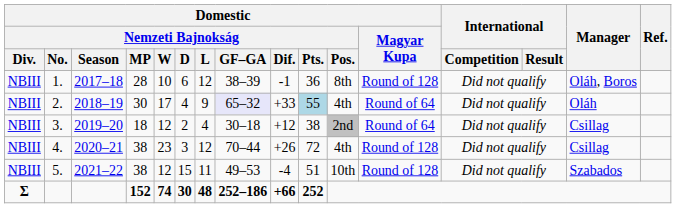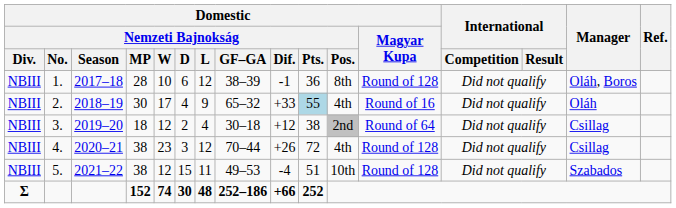2. | Domestic / Nemzeti Bajnokság / GF–GA: lavender background -> no background
2. | Domestic / Magyar Kupa: Round of 64 -> Round of 16
